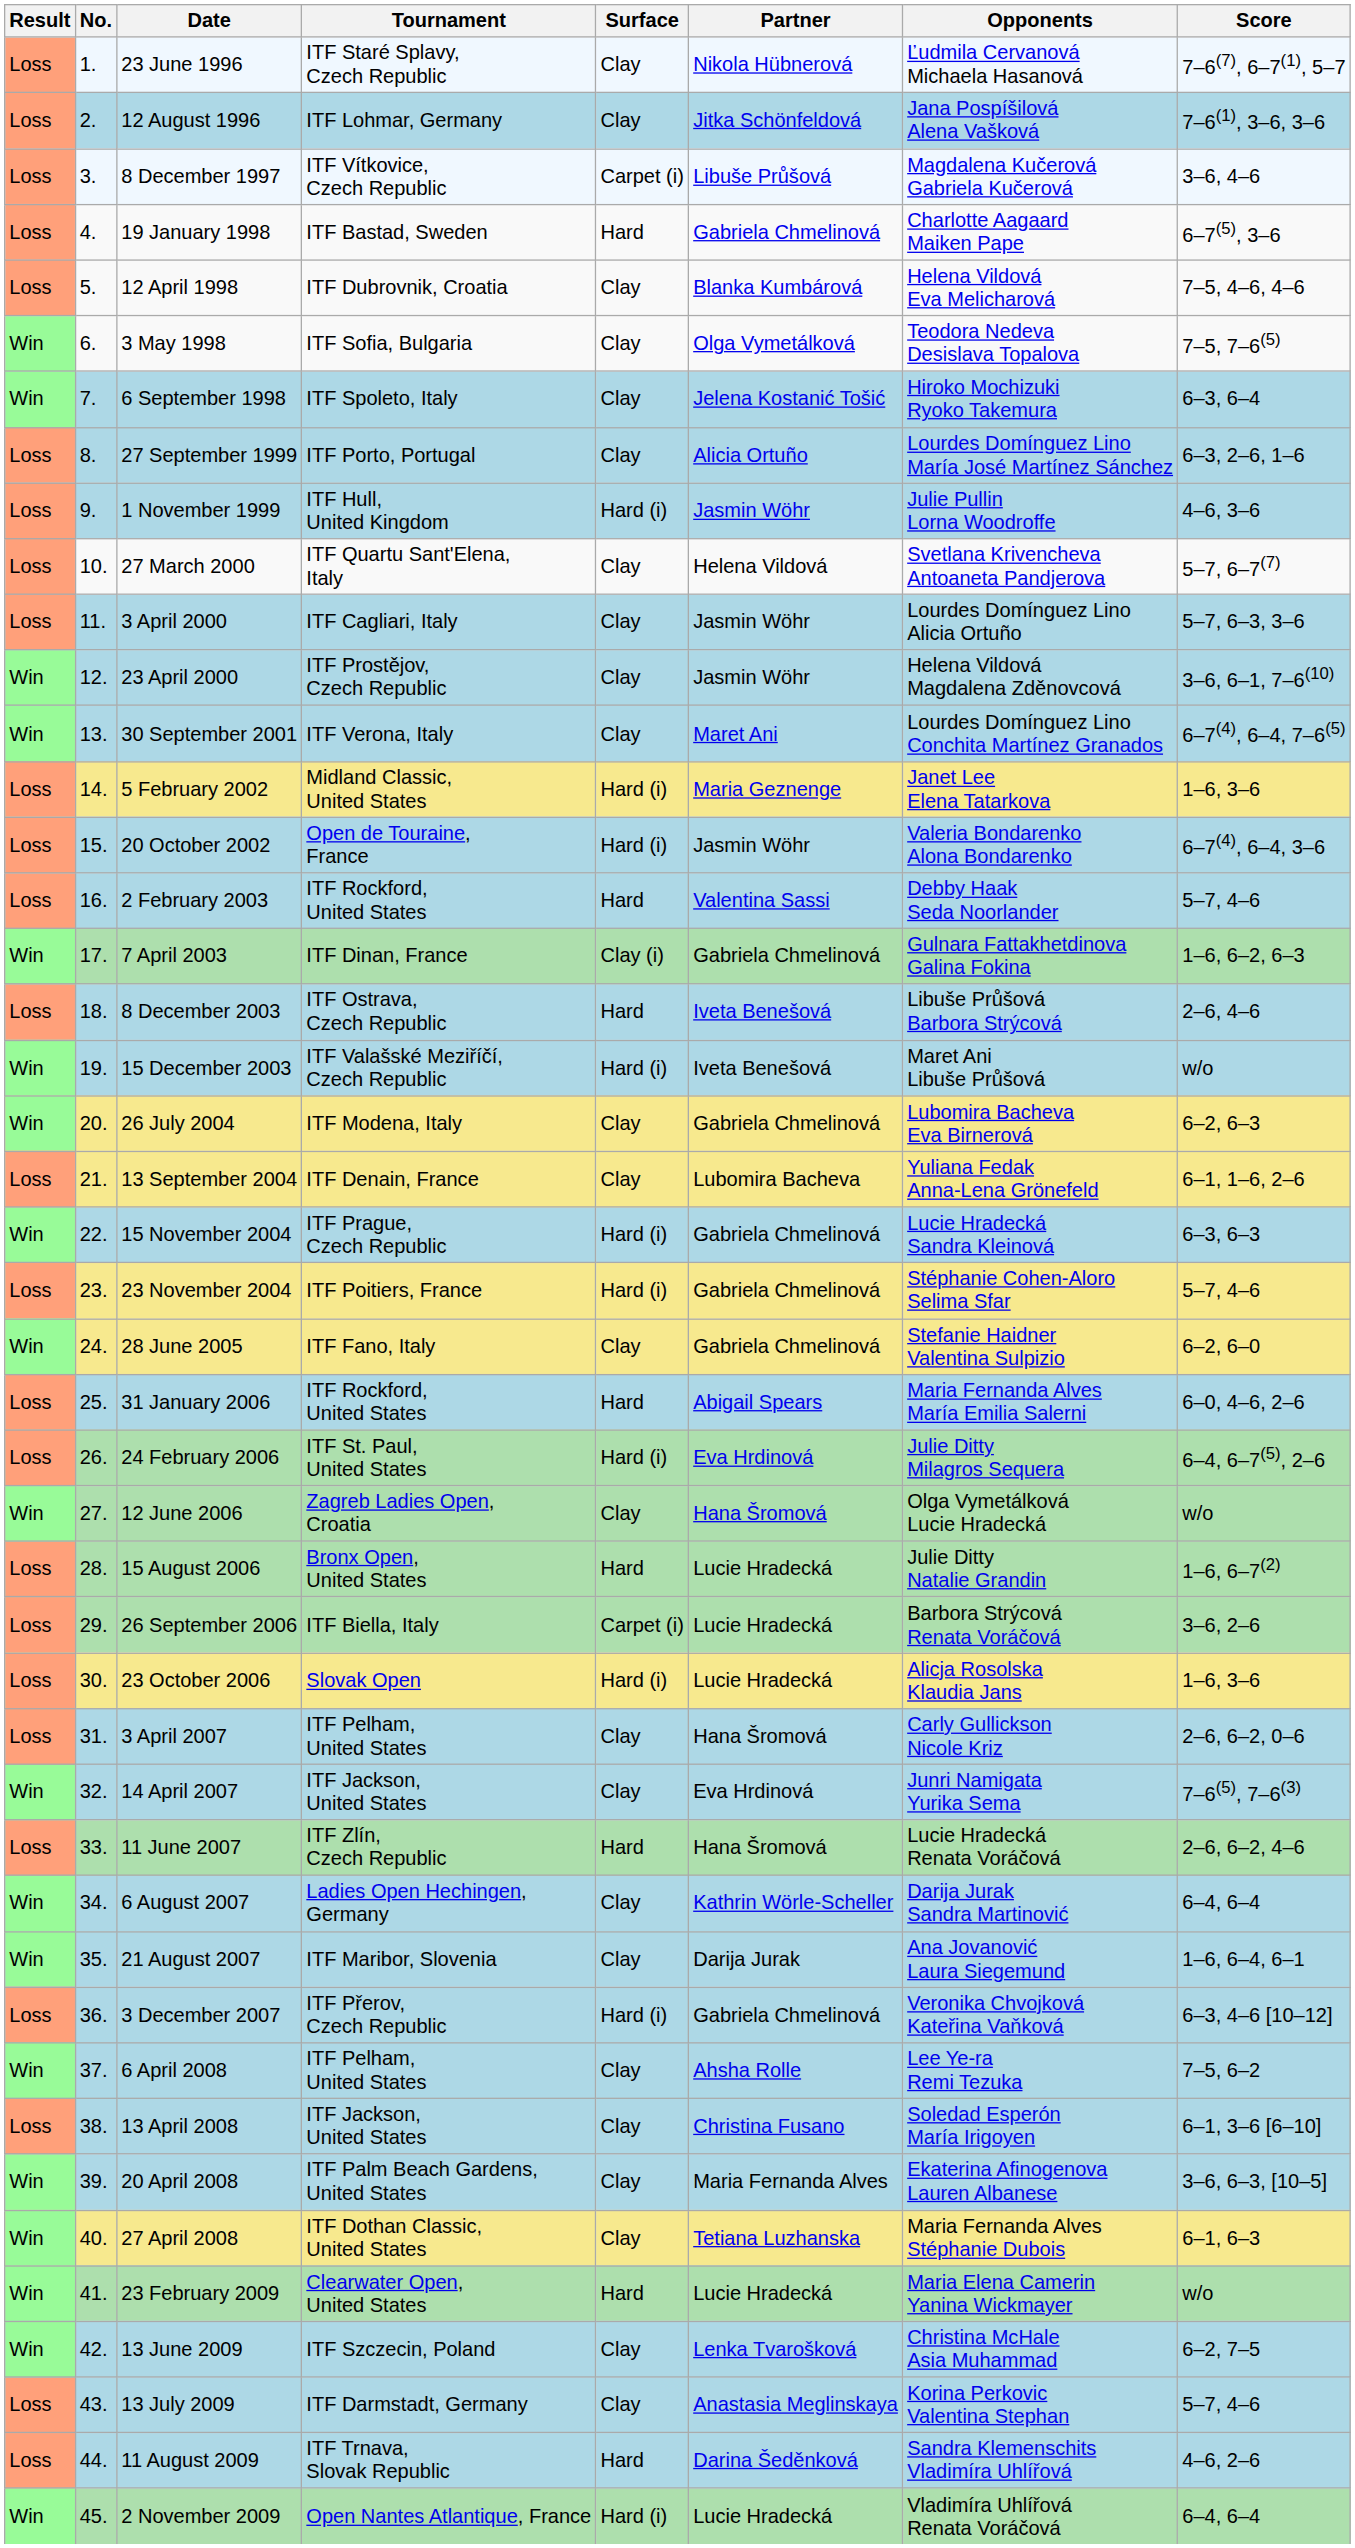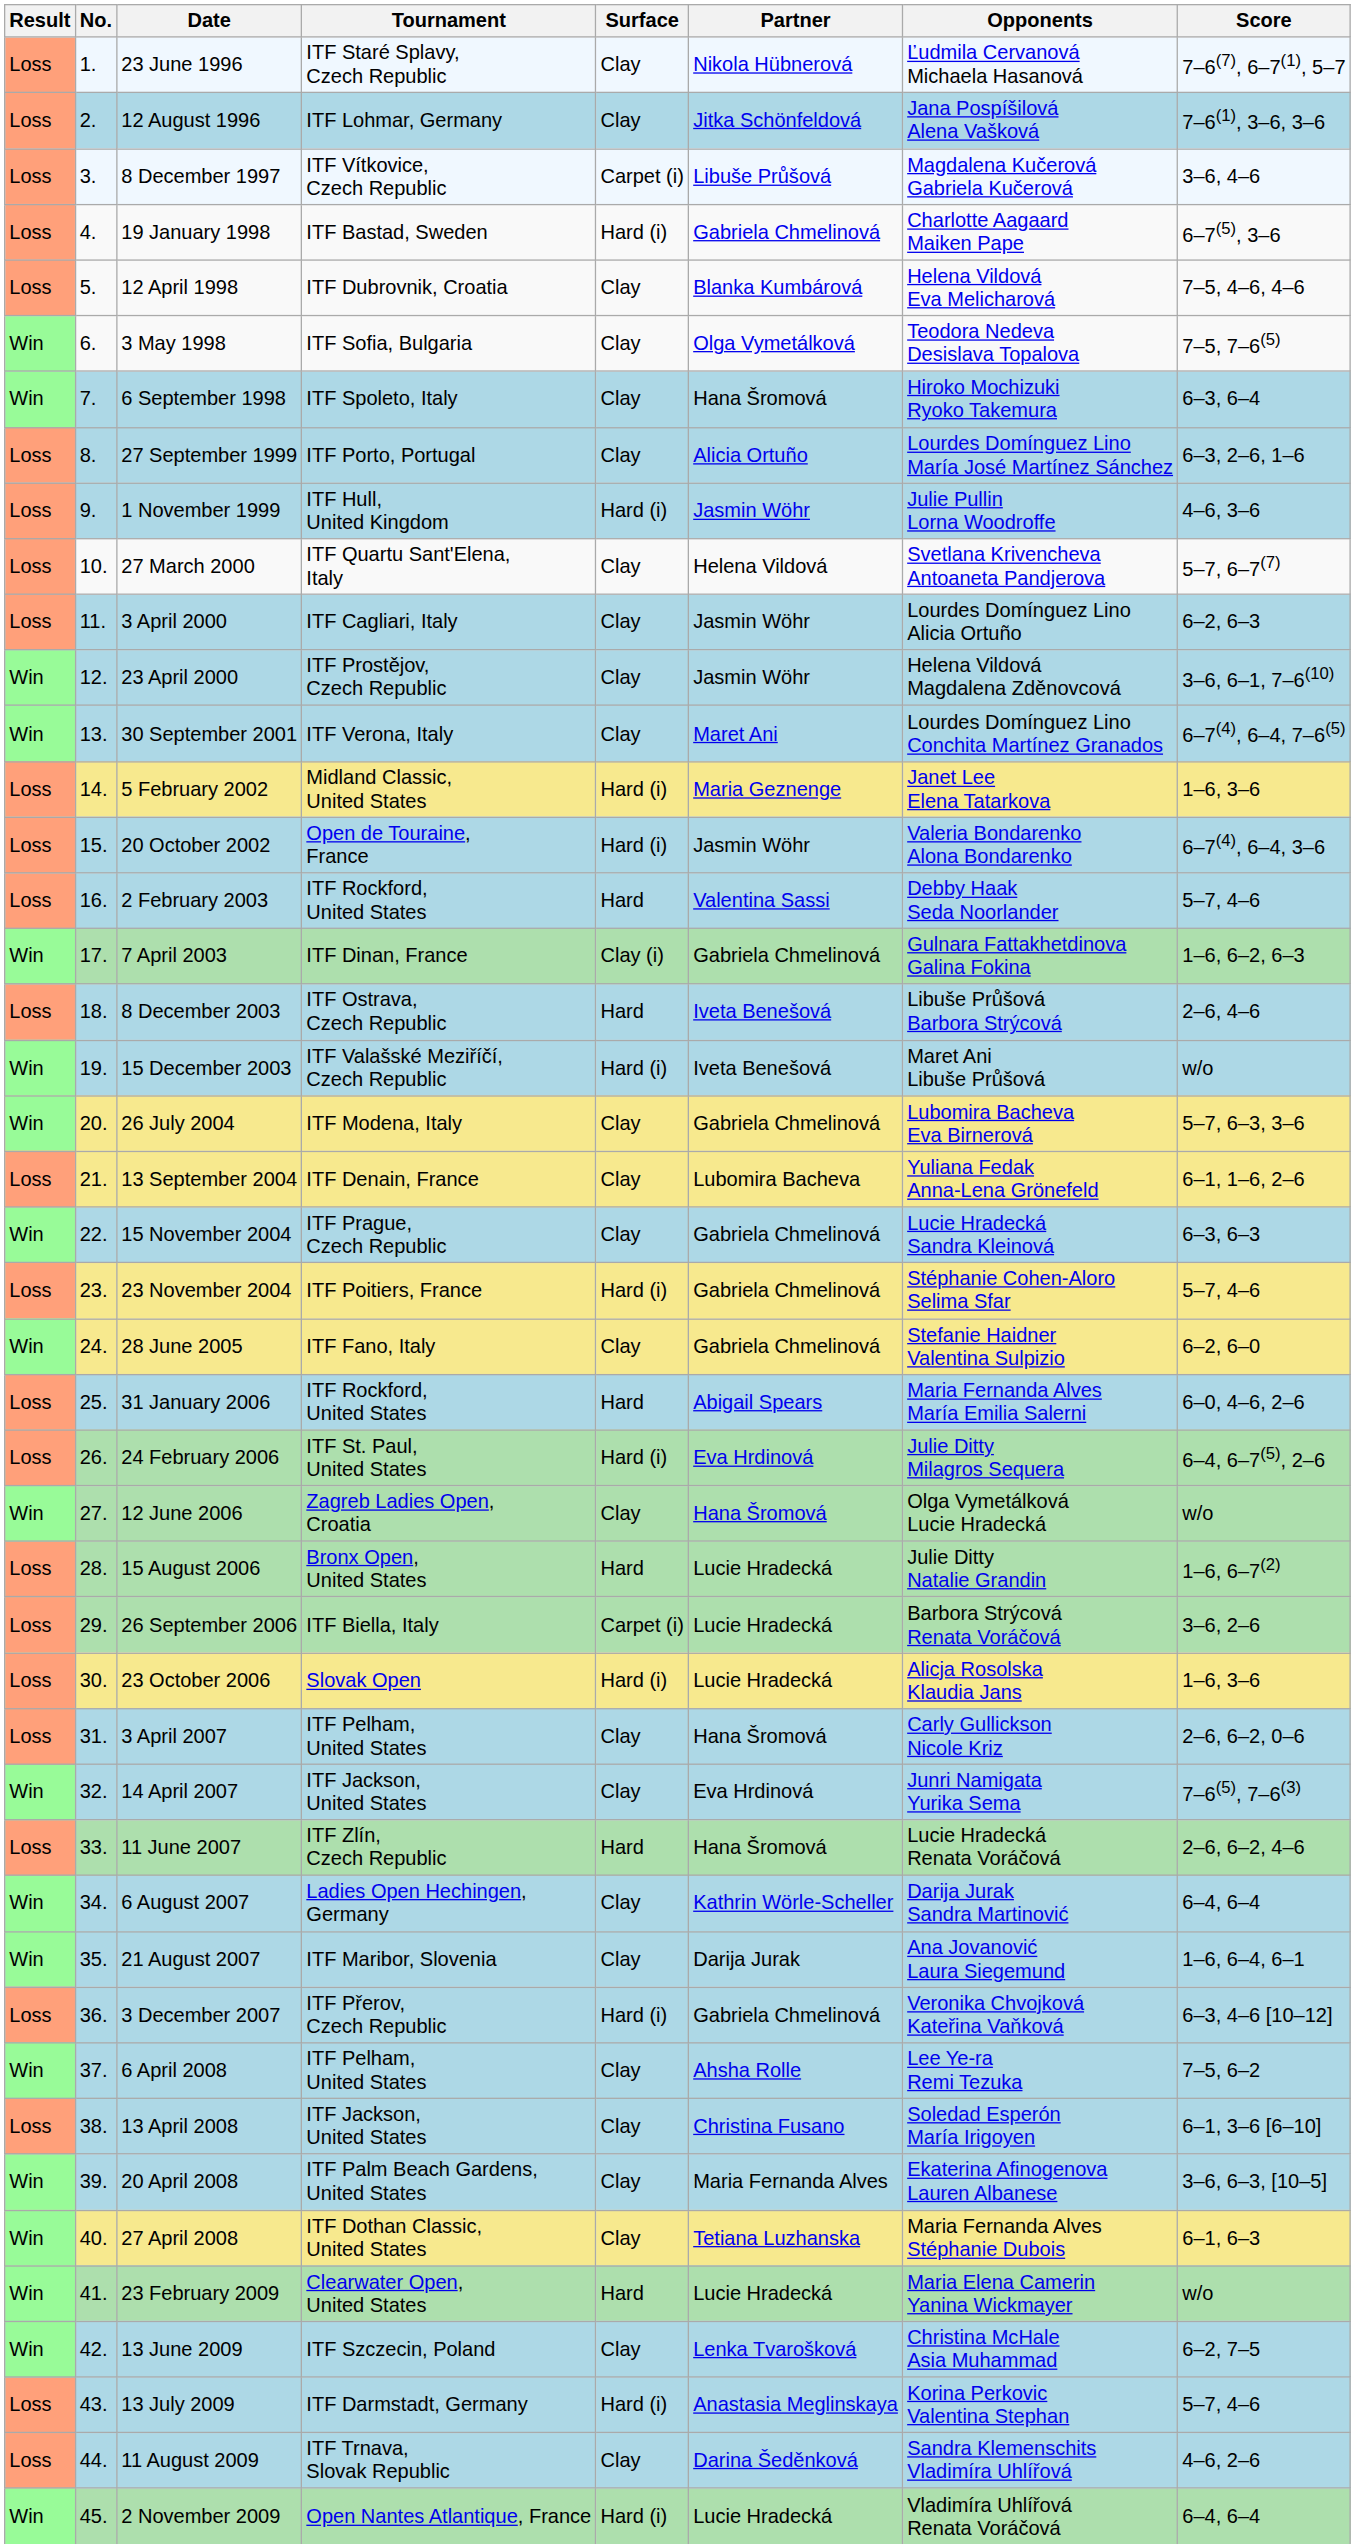19 January 1998 | Surface: Hard -> Hard (i)
6 September 1998 | Partner: Jelena Kostanić Tošić -> Hana Šromová
3 April 2000 | Score: 5–7, 6–3, 3–6 -> 6–2, 6–3
26 July 2004 | Score: 6–2, 6–3 -> 5–7, 6–3, 3–6
15 November 2004 | Surface: Hard (i) -> Clay
13 July 2009 | Surface: Clay -> Hard (i)
11 August 2009 | Surface: Hard -> Clay
